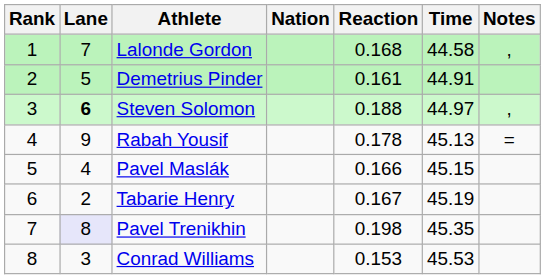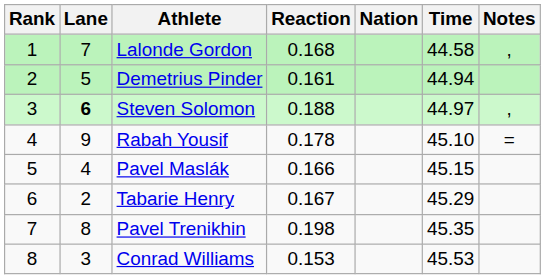columns swapped: Nation <-> Reaction
Demetrius Pinder | Time: 44.91 -> 44.94
Rabah Yousif | Time: 45.13 -> 45.10
Tabarie Henry | Time: 45.19 -> 45.29
Pavel Trenikhin | Lane: lavender background -> no background
